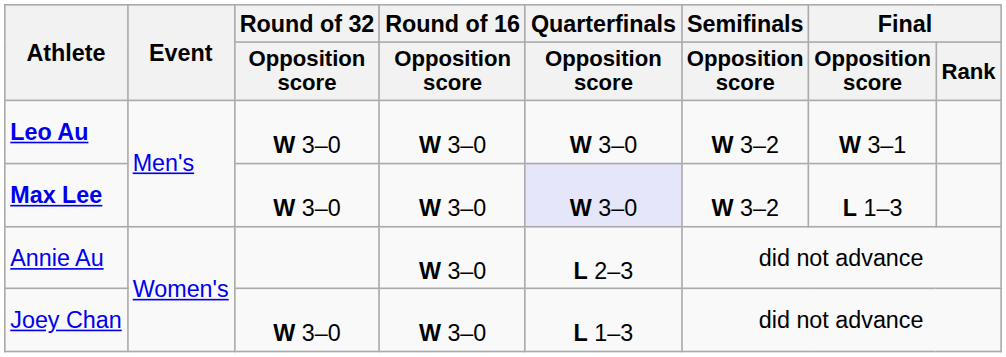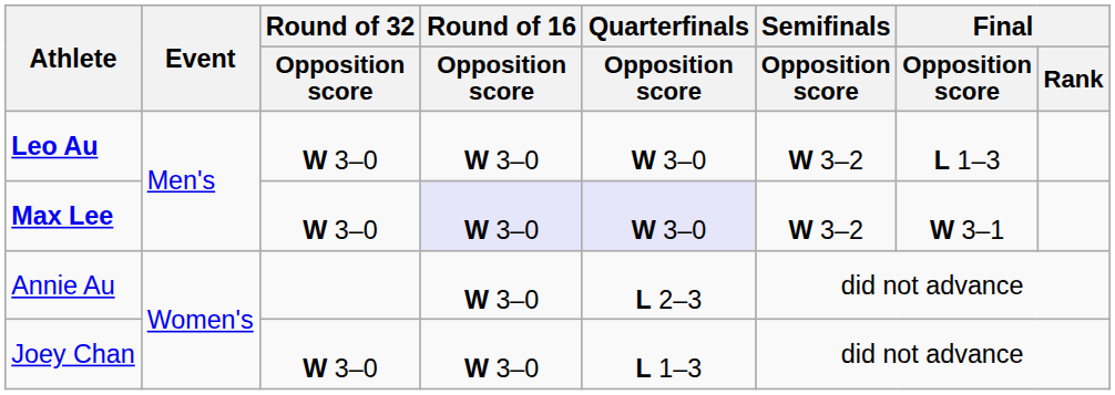Leo Au | Final / Opposition score: W 3–1 -> L 1–3
Max Lee | Round of 16 / Opposition score: no background -> lavender background
Max Lee | Final / Opposition score: L 1–3 -> W 3–1
